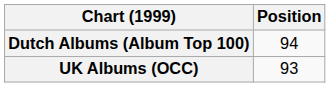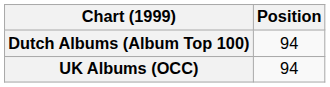UK Albums (OCC) | Position: 93 -> 94
